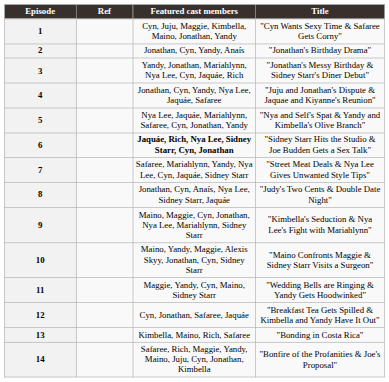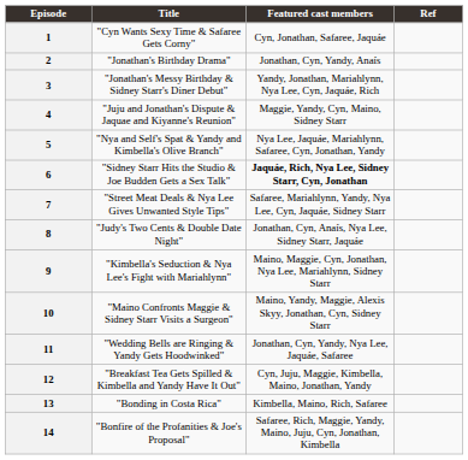columns swapped: Title <-> Ref
1 | Featured cast members: Cyn, Juju, Maggie, Kimbella, Maino, Jonathan, Yandy -> Cyn, Jonathan, Safaree, Jaquáe
4 | Featured cast members: Jonathan, Cyn, Yandy, Nya Lee, Jaquáe, Safaree -> Maggie, Yandy, Cyn, Maino, Sidney Starr
11 | Featured cast members: Maggie, Yandy, Cyn, Maino, Sidney Starr -> Jonathan, Cyn, Yandy, Nya Lee, Jaquáe, Safaree
12 | Featured cast members: Cyn, Jonathan, Safaree, Jaquáe -> Cyn, Juju, Maggie, Kimbella, Maino, Jonathan, Yandy
